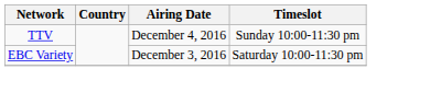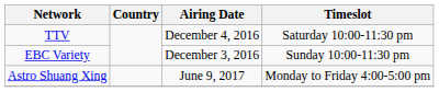TTV | Timeslot: Sunday 10:00-11:30 pm -> Saturday 10:00-11:30 pm
EBC Variety | Timeslot: Saturday 10:00-11:30 pm -> Sunday 10:00-11:30 pm
+ row: Astro Shuang Xing | June 9, 2017 | Monday to Friday 4:00-5:00 pm
